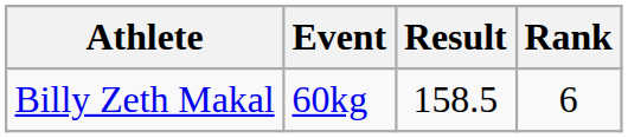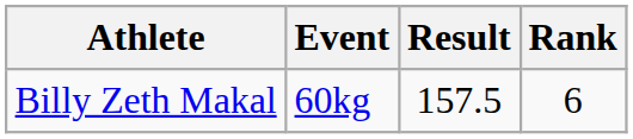Billy Zeth Makal | Result: 158.5 -> 157.5
